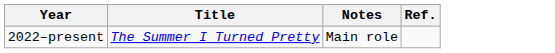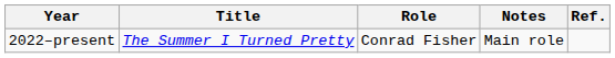+ column: Role | Conrad Fisher
